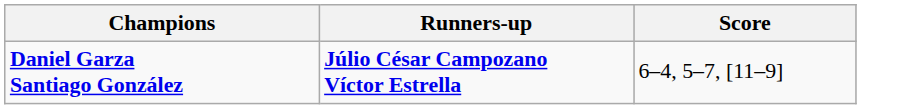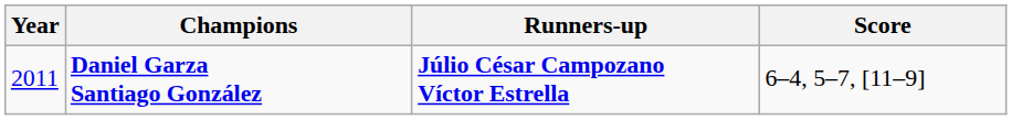+ column: Year | 2011
